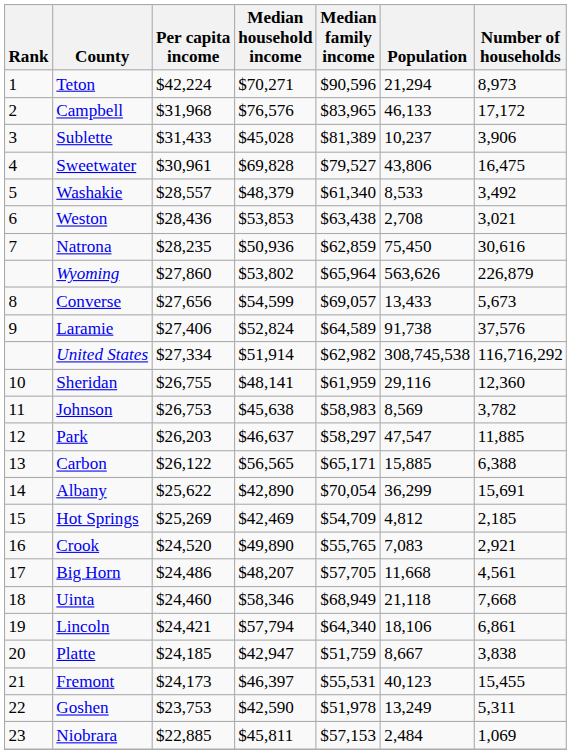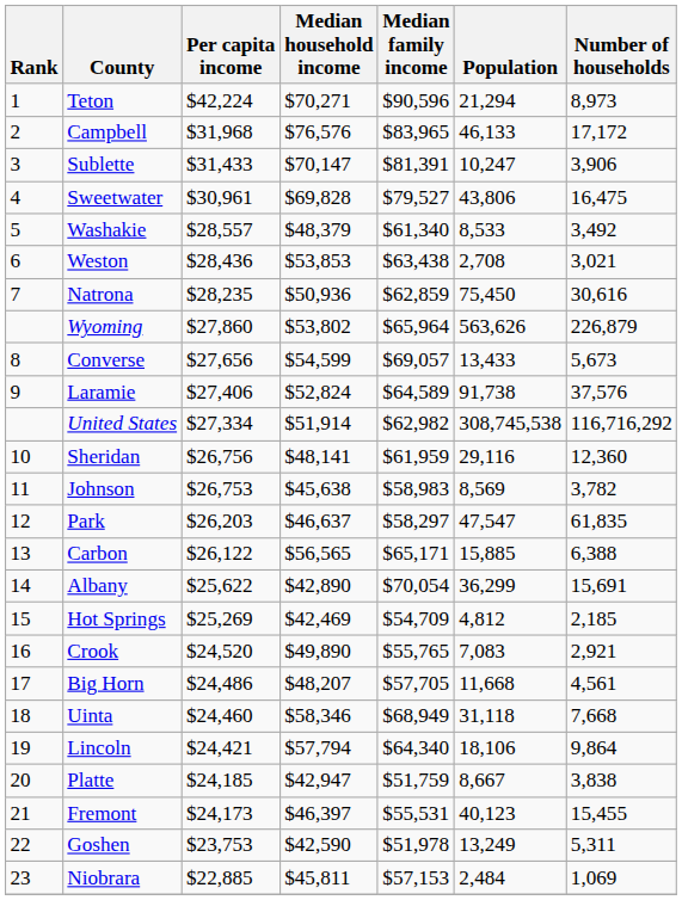Sublette | Median household income: $45,028 -> $70,147
Sublette | Median family income: $81,389 -> $81,391
Sublette | Population: 10,237 -> 10,247
Sheridan | Per capita income: $26,755 -> $26,756
Park | Number of households: 11,885 -> 61,835
Uinta | Population: 21,118 -> 31,118
Lincoln | Number of households: 6,861 -> 9,864
